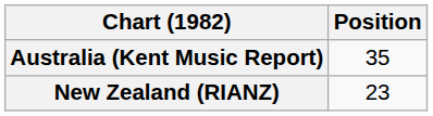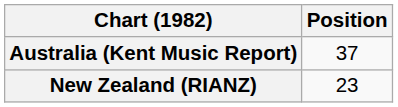Australia (Kent Music Report) | Position: 35 -> 37
